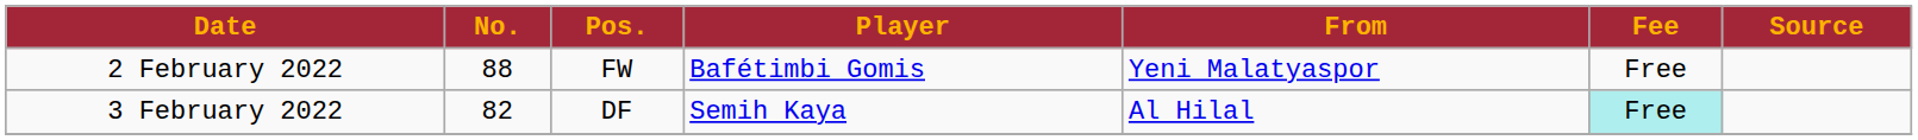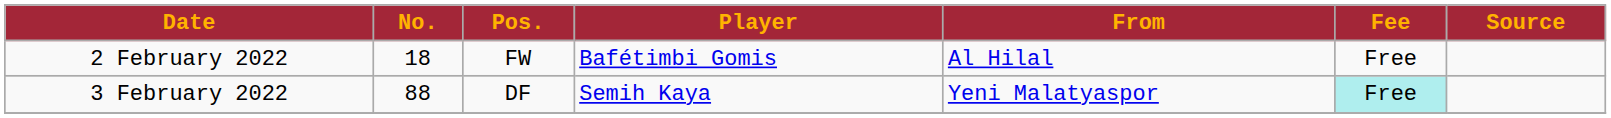2 February 2022 | No.: 88 -> 18
2 February 2022 | From: Yeni Malatyaspor -> Al Hilal
3 February 2022 | No.: 82 -> 88
3 February 2022 | From: Al Hilal -> Yeni Malatyaspor
